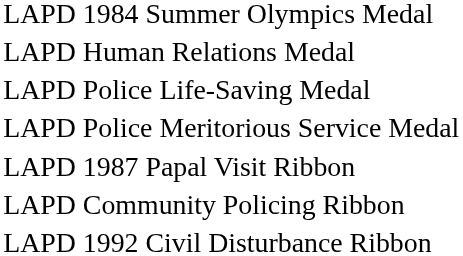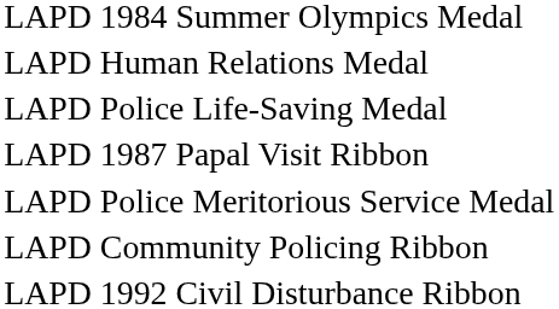rows swapped: LAPD Police Meritorious Service Medal <-> LAPD 1987 Papal Visit Ribbon
